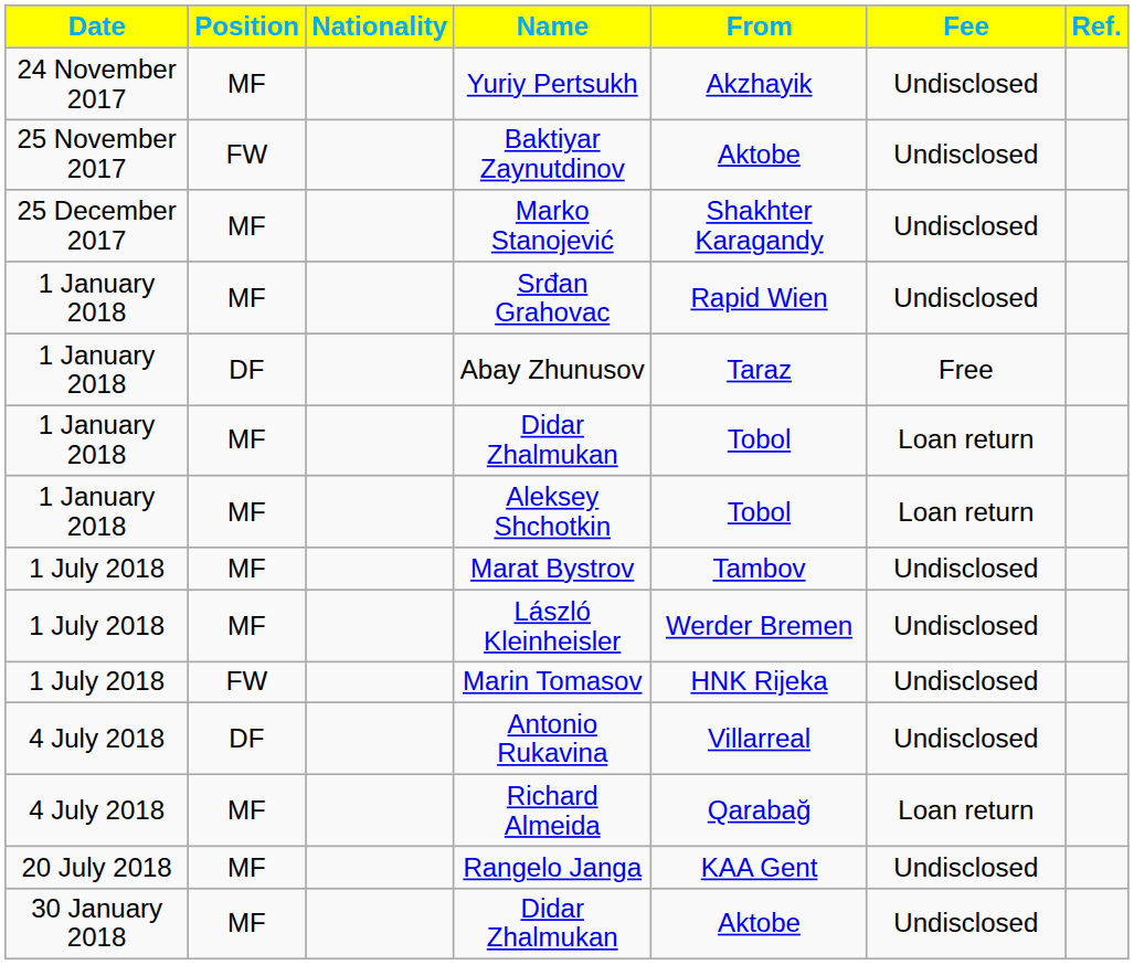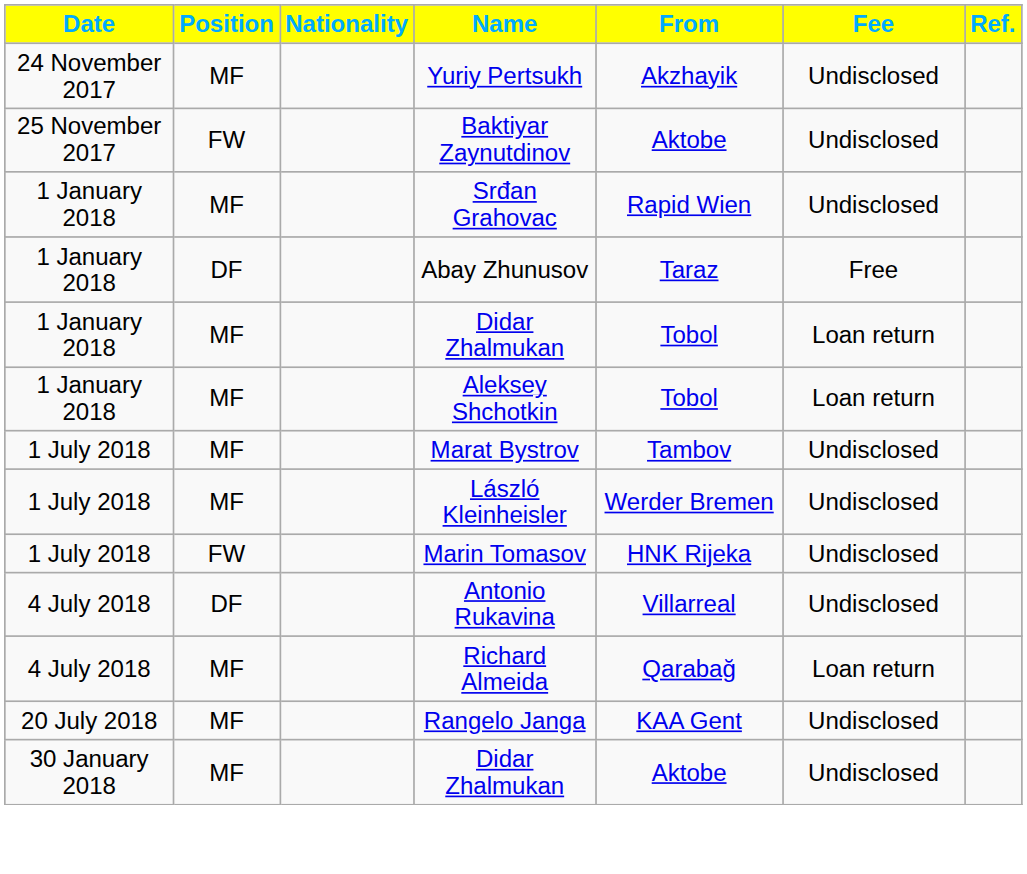- row: 25 December 2017 | MF | Marko Stanojević | Shakhter Karagandy | Undisclosed
